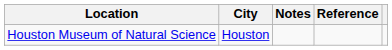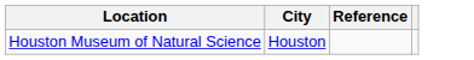- column: Notes
